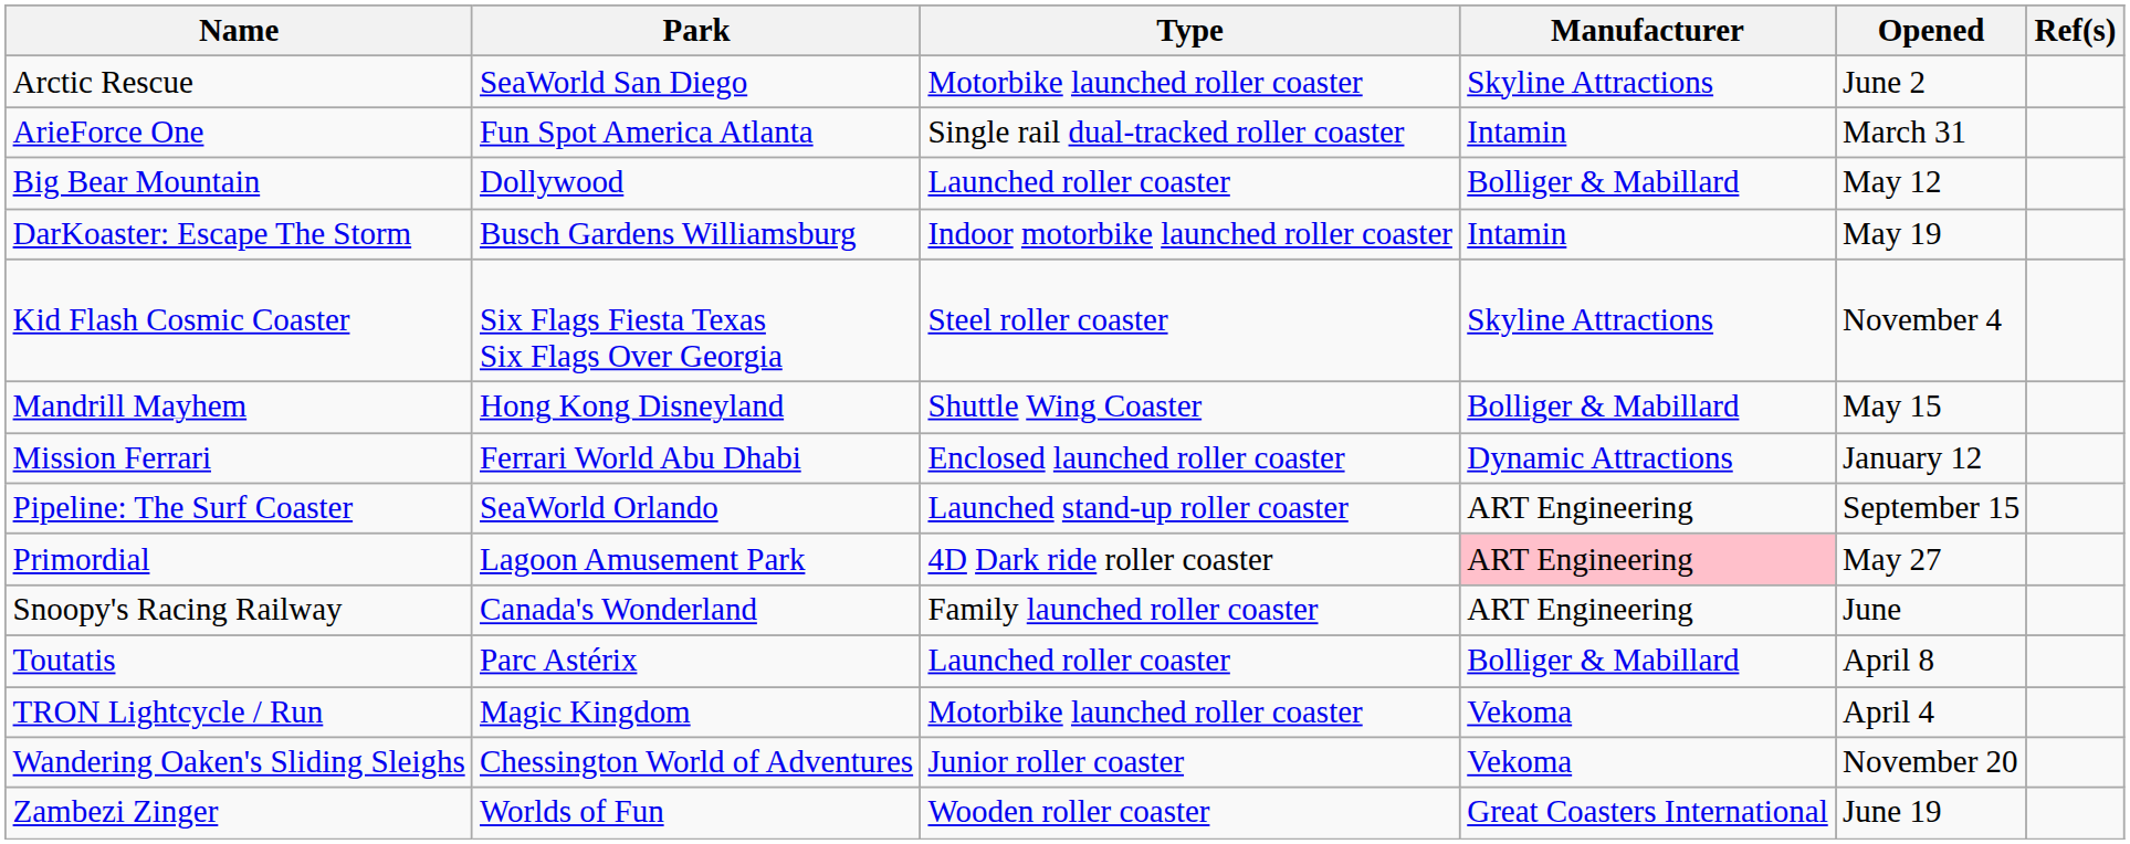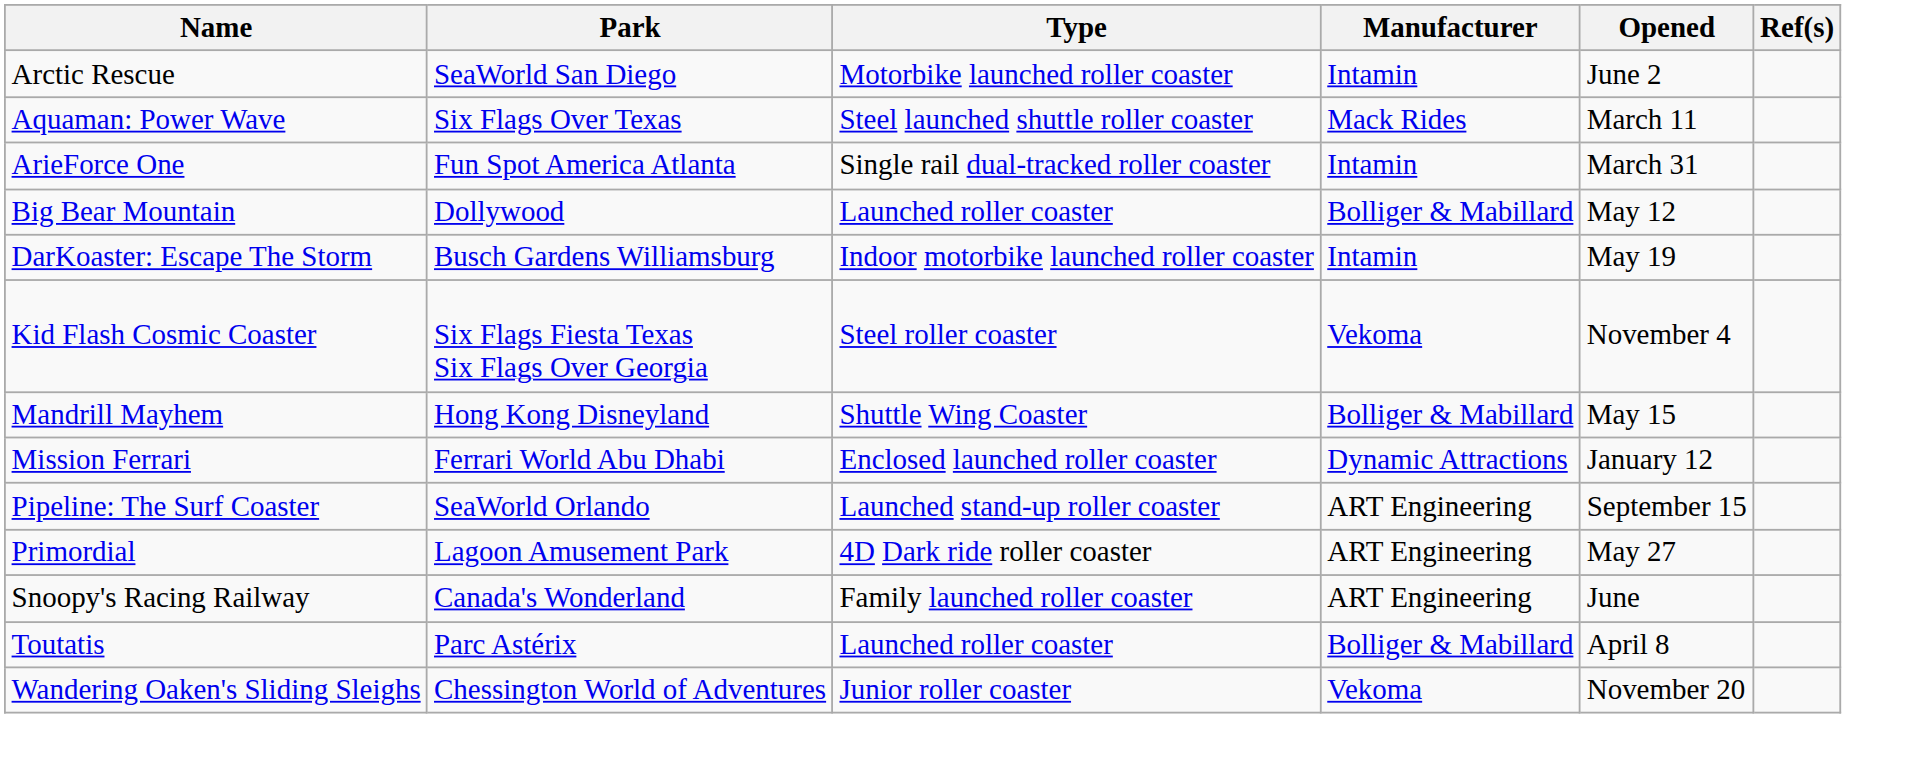Arctic Rescue | Manufacturer: Skyline Attractions -> Intamin
+ row: Aquaman: Power Wave | Six Flags Over Texas | Steel launched shuttle roller coaster | Mack Rides | March 11
Kid Flash Cosmic Coaster | Manufacturer: Skyline Attractions -> Vekoma
Primordial | Manufacturer: pink background -> no background
- row: TRON Lightcycle / Run | Magic Kingdom | Motorbike launched roller coaster | Vekoma | April 4
- row: Zambezi Zinger | Worlds of Fun | Wooden roller coaster | Great Coasters International | June 19
